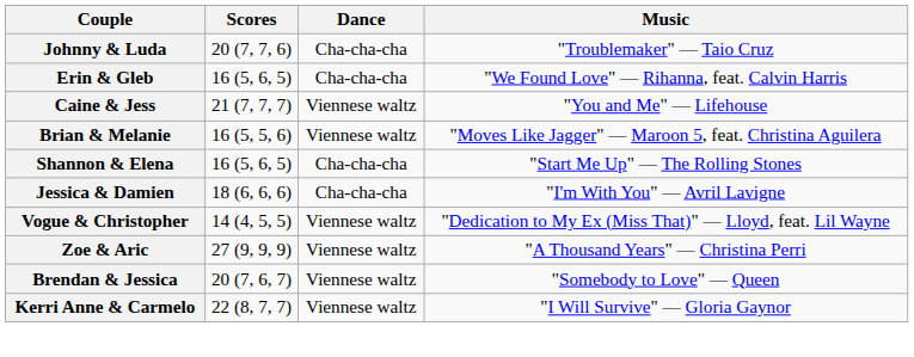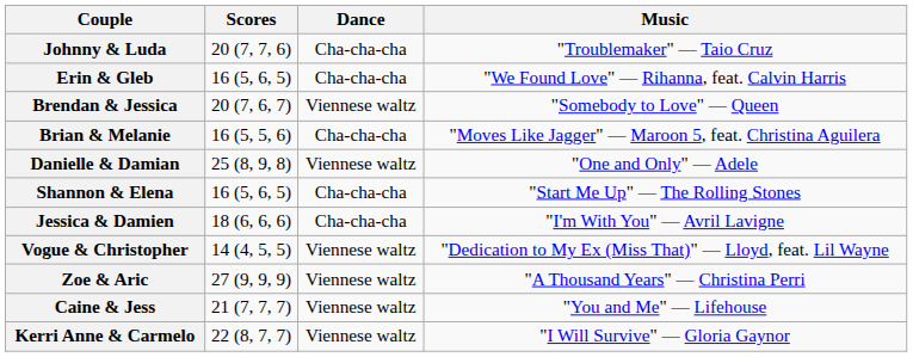rows swapped: Caine & Jess <-> Brendan & Jessica
Brian & Melanie | Dance: Viennese waltz -> Cha-cha-cha
+ row: Danielle & Damian | 25 (8, 9, 8) | Viennese waltz | "One and Only" — Adele
